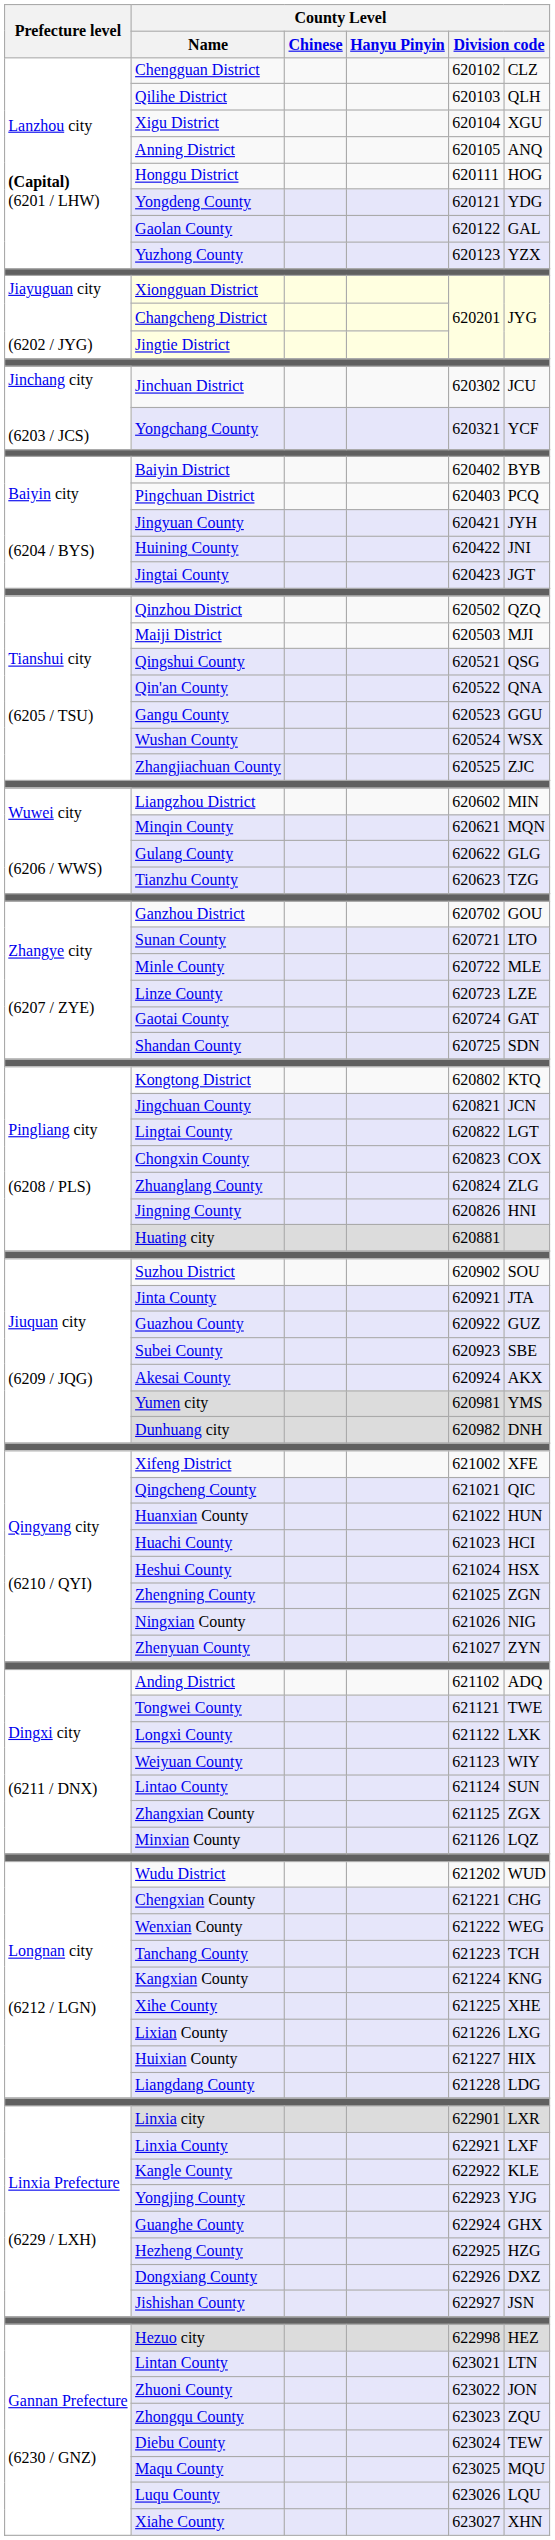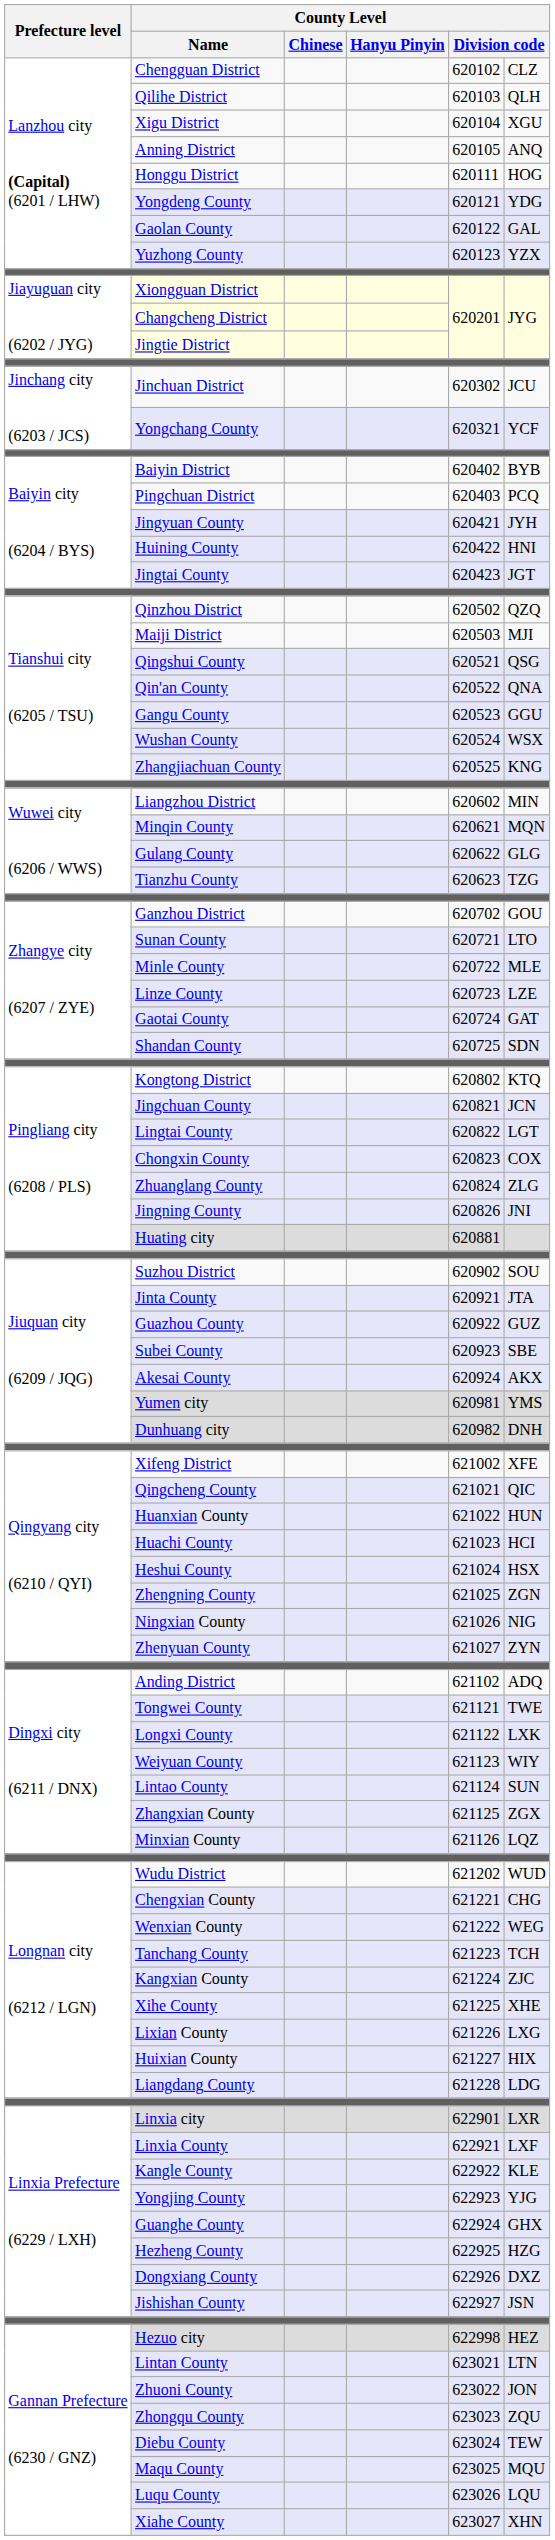Huining County | column 6: JNI -> HNI
Zhangjiachuan County | column 6: ZJC -> KNG
Jingning County | column 6: HNI -> JNI
Kangxian County | column 6: KNG -> ZJC
